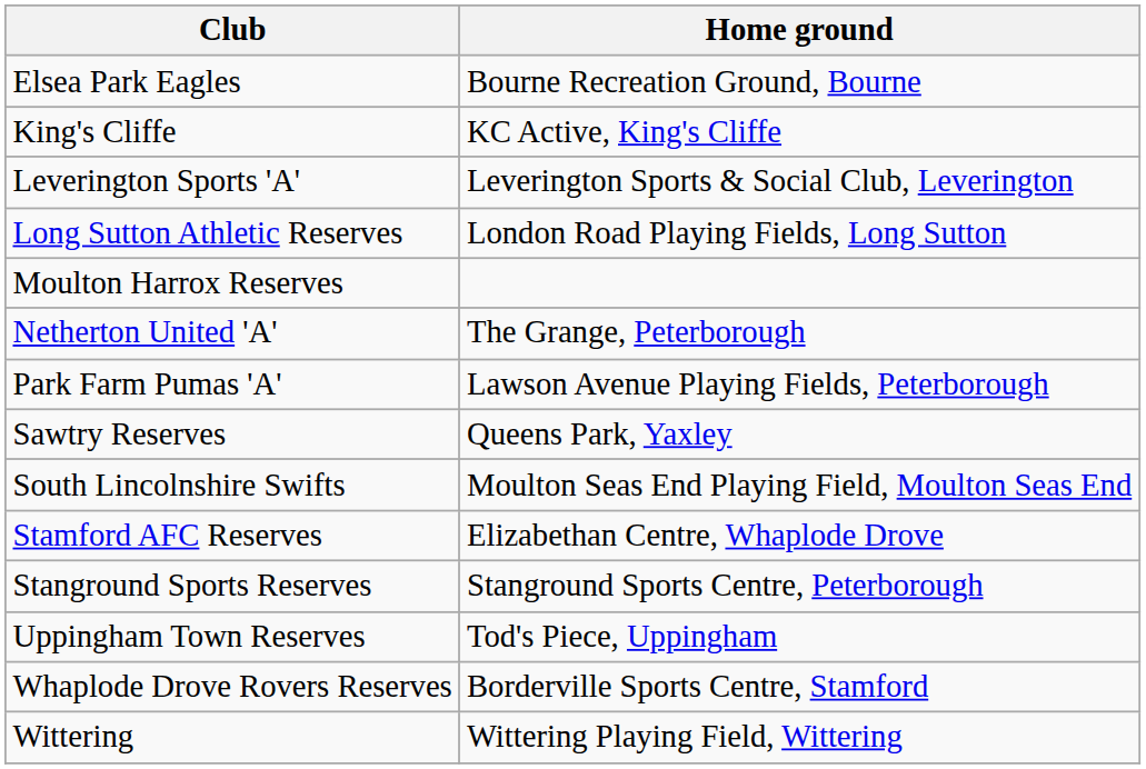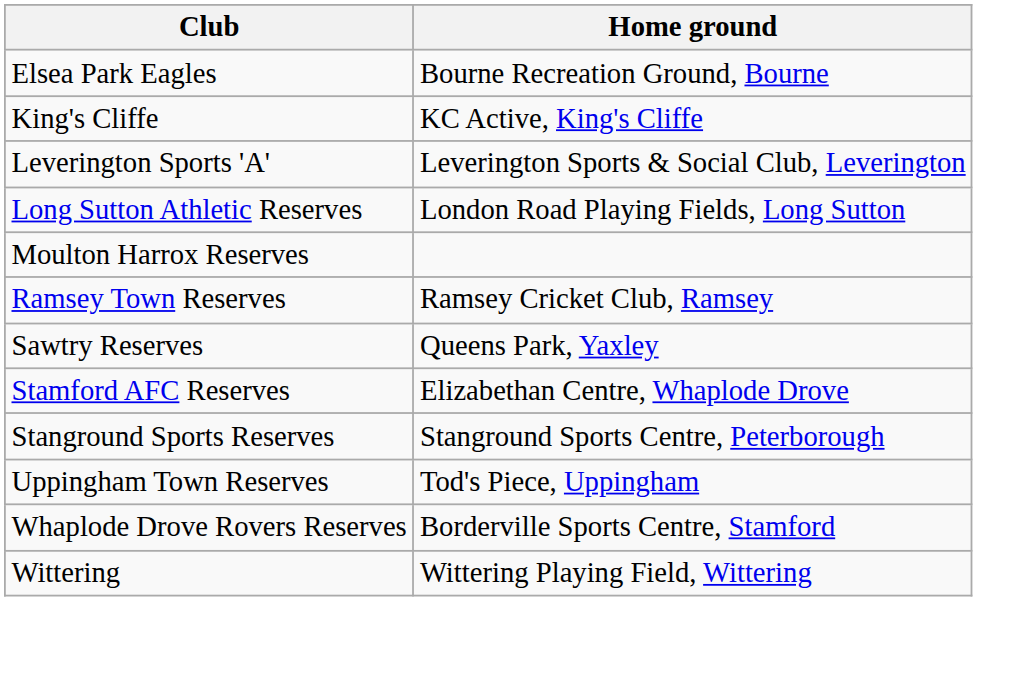- row: Netherton United 'A' | The Grange, Peterborough
- row: Park Farm Pumas 'A' | Lawson Avenue Playing Fields, Peterborough
+ row: Ramsey Town Reserves | Ramsey Cricket Club, Ramsey
- row: South Lincolnshire Swifts | Moulton Seas End Playing Field, Moulton Seas End
